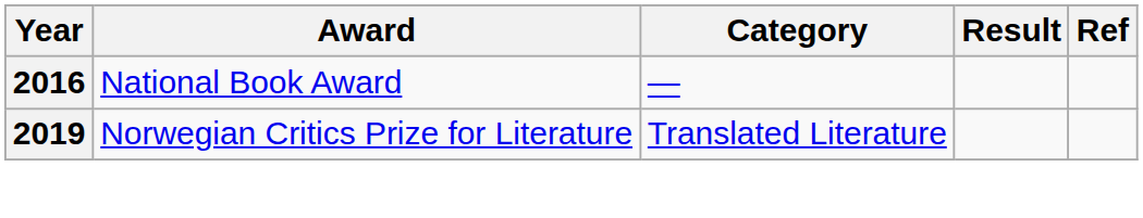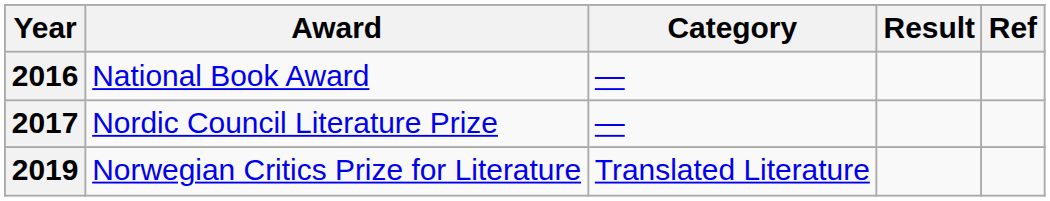+ row: 2017 | Nordic Council Literature Prize | —
